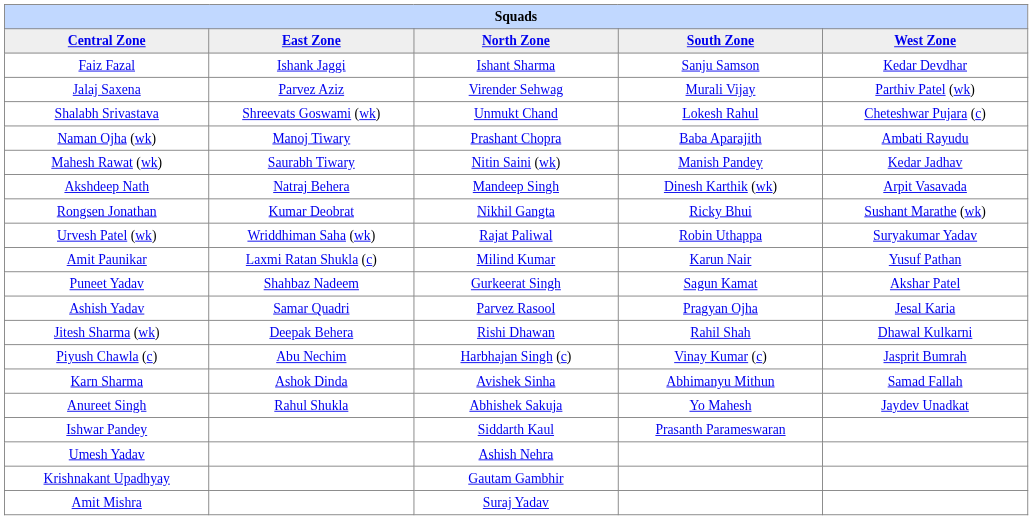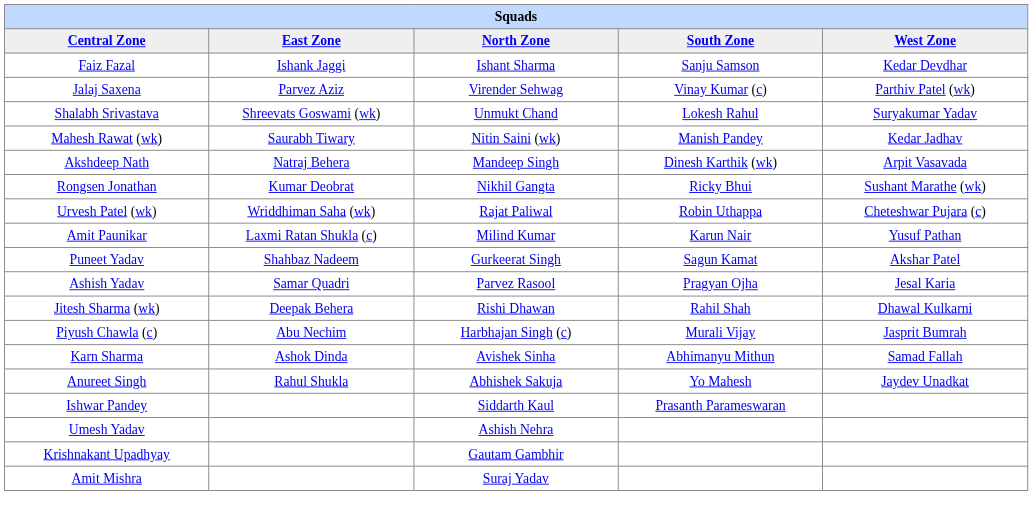Jalaj Saxena | South Zone: Murali Vijay -> Vinay Kumar (c)
Shalabh Srivastava | West Zone: Cheteshwar Pujara (c) -> Suryakumar Yadav
- row: Naman Ojha (wk) | Manoj Tiwary | Prashant Chopra | Baba Aparajith | Ambati Rayudu
Urvesh Patel (wk) | West Zone: Suryakumar Yadav -> Cheteshwar Pujara (c)
Piyush Chawla (c) | South Zone: Vinay Kumar (c) -> Murali Vijay
